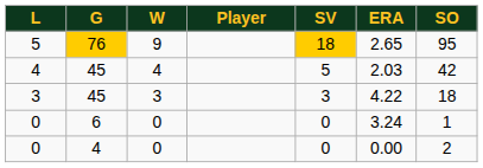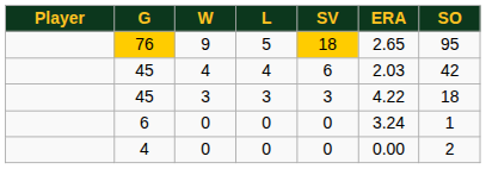columns swapped: Player <-> L
45 / 4 | SV: 5 -> 6
